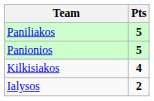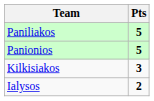Kilkisiakos | Pts: 4 -> 3
